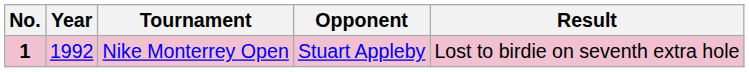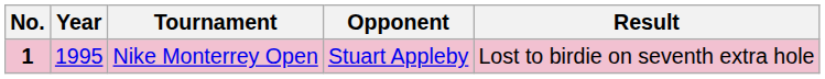Nike Monterrey Open | Year: 1992 -> 1995
